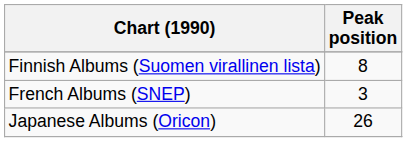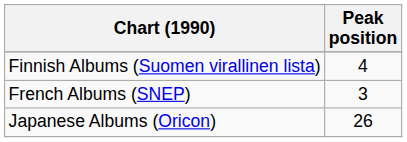Finnish Albums (Suomen virallinen lista) | Peak position: 8 -> 4
